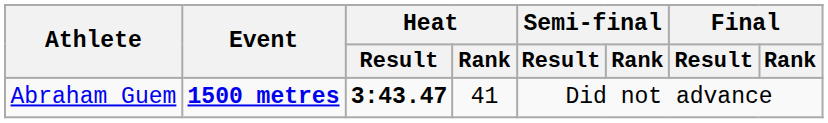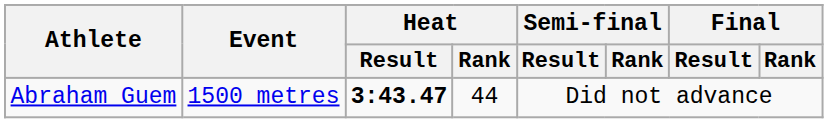Abraham Guem | Event: bold -> normal
Abraham Guem | Heat / Rank: 41 -> 44
